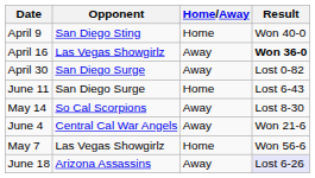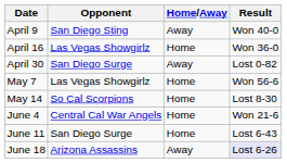April 9 | Home/Away: Home -> Away
April 16 | Home/Away: Away -> Home
April 16 | Result: bold -> normal
rows swapped: May 7 <-> June 11
May 14 | Home/Away: Away -> Home
June 4 | Home/Away: Away -> Home
